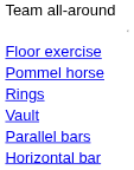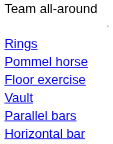rows swapped: Floor exercise <-> Rings
